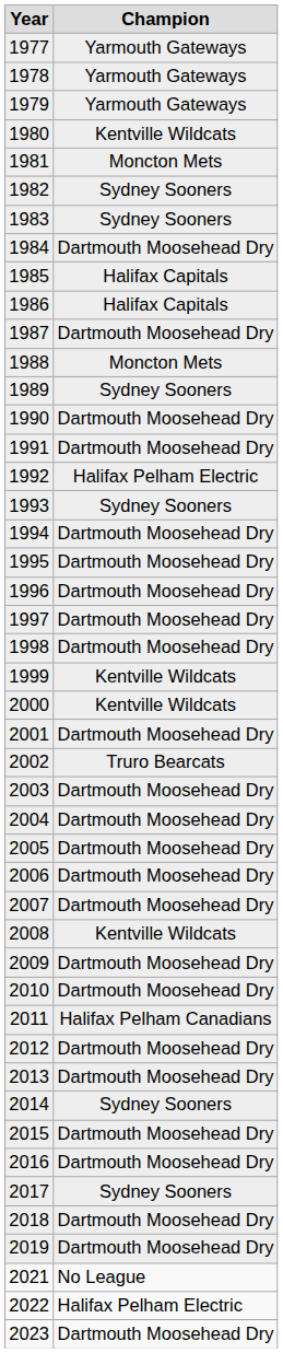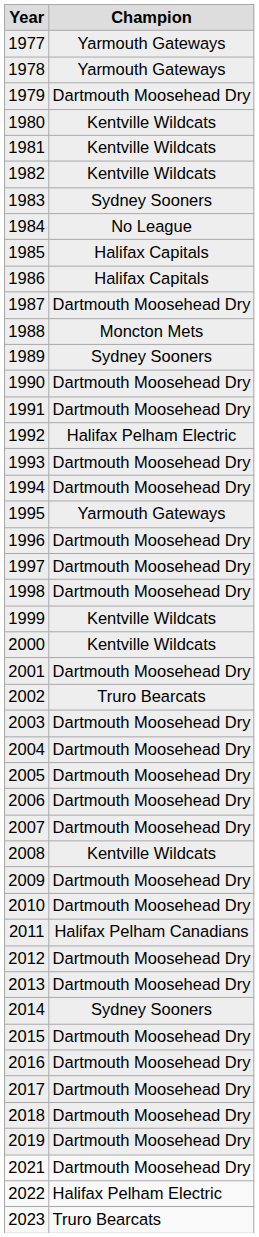1979 | Champion: Yarmouth Gateways -> Dartmouth Moosehead Dry
1981 | Champion: Moncton Mets -> Kentville Wildcats
1982 | Champion: Sydney Sooners -> Kentville Wildcats
1984 | Champion: Dartmouth Moosehead Dry -> No League
1993 | Champion: Sydney Sooners -> Dartmouth Moosehead Dry
1995 | Champion: Dartmouth Moosehead Dry -> Yarmouth Gateways
2017 | Champion: Sydney Sooners -> Dartmouth Moosehead Dry
2021 | Champion: No League -> Dartmouth Moosehead Dry
2023 | Champion: Dartmouth Moosehead Dry -> Truro Bearcats
